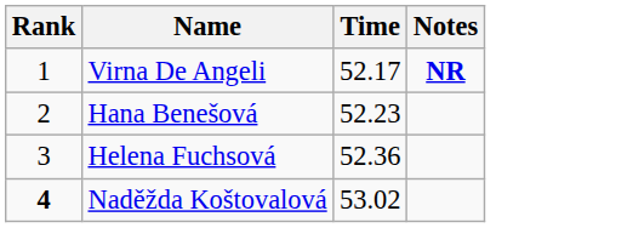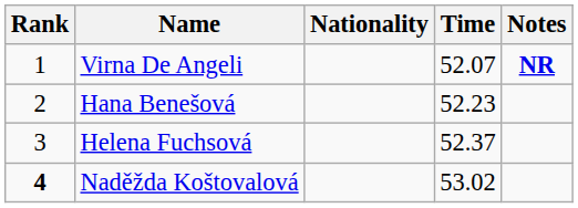+ column: Nationality
Virna De Angeli | Time: 52.17 -> 52.07
Helena Fuchsová | Time: 52.36 -> 52.37
